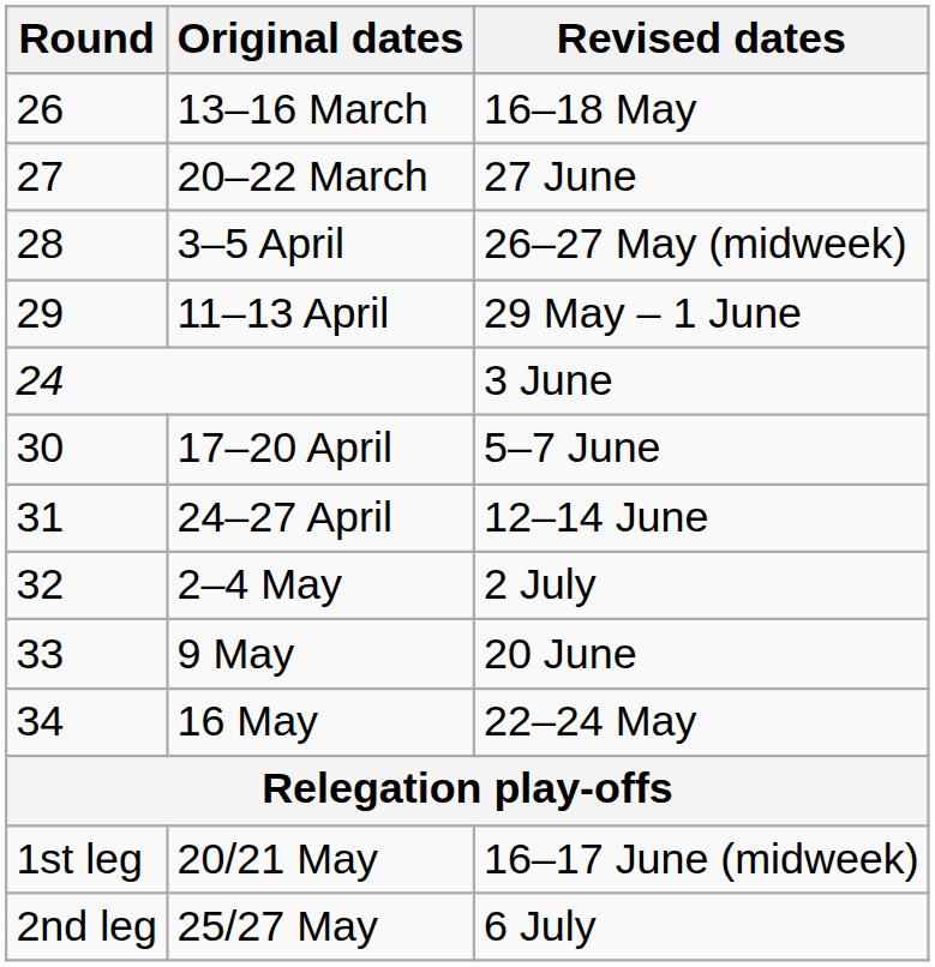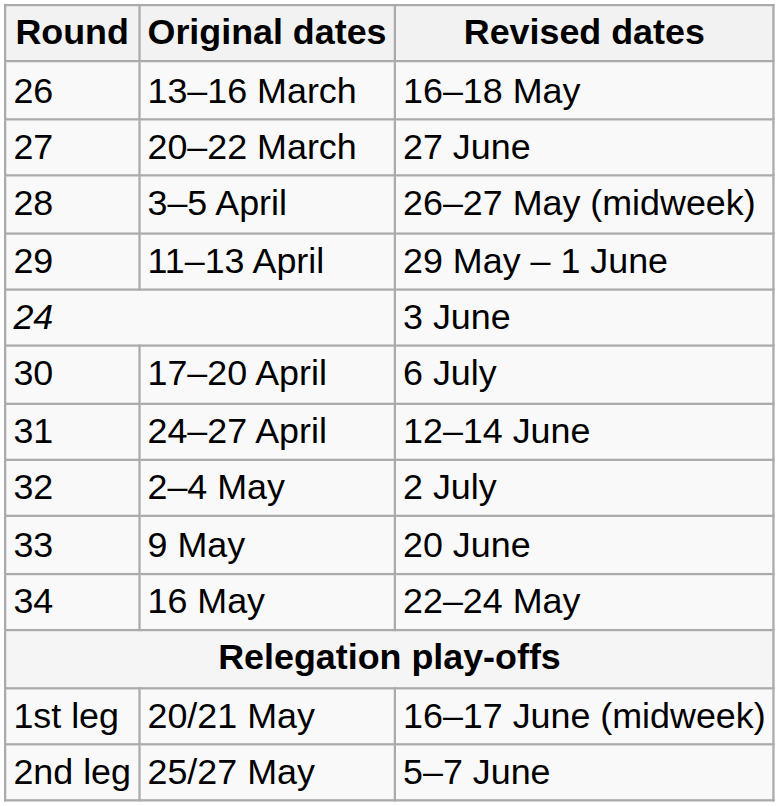17–20 April | Revised dates: 5–7 June -> 6 July
25/27 May | Revised dates: 6 July -> 5–7 June
